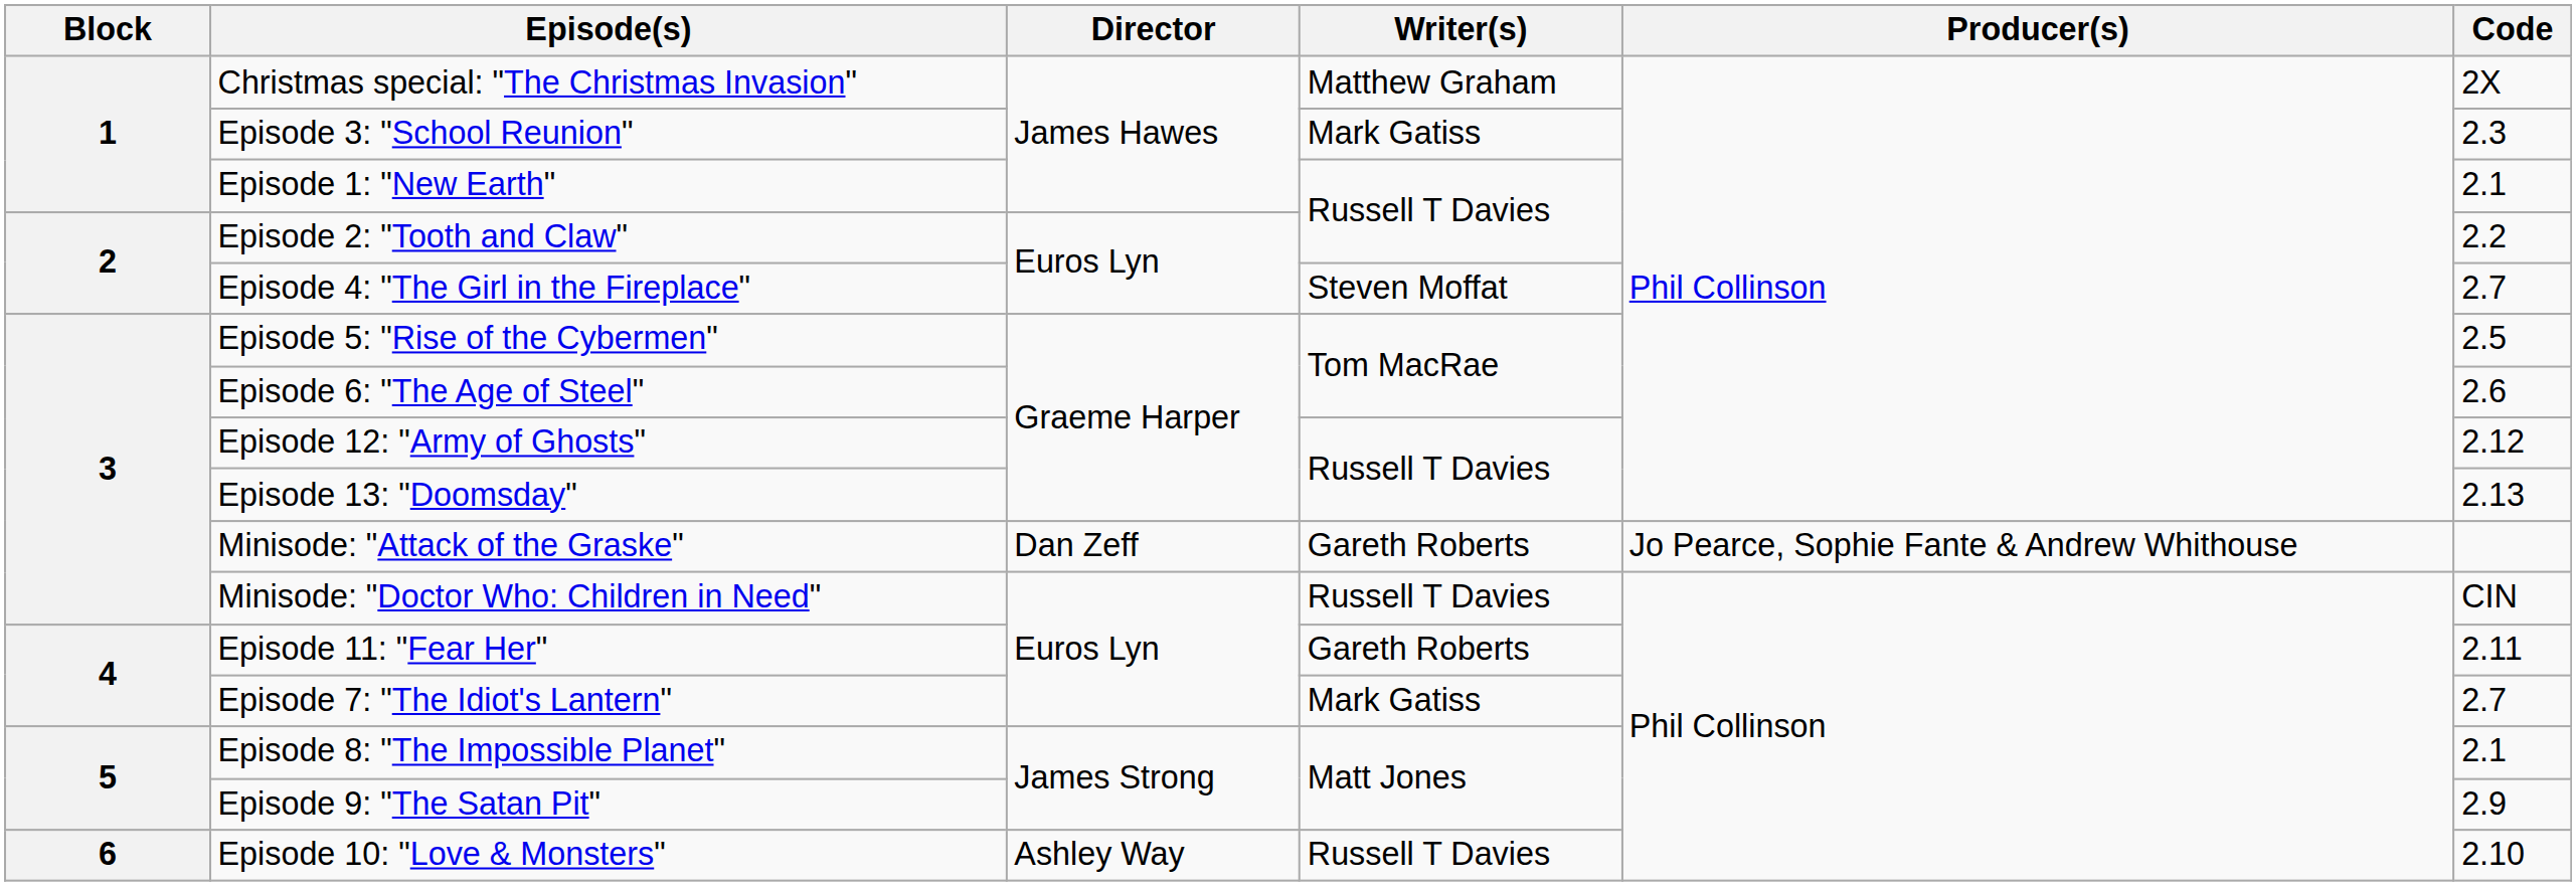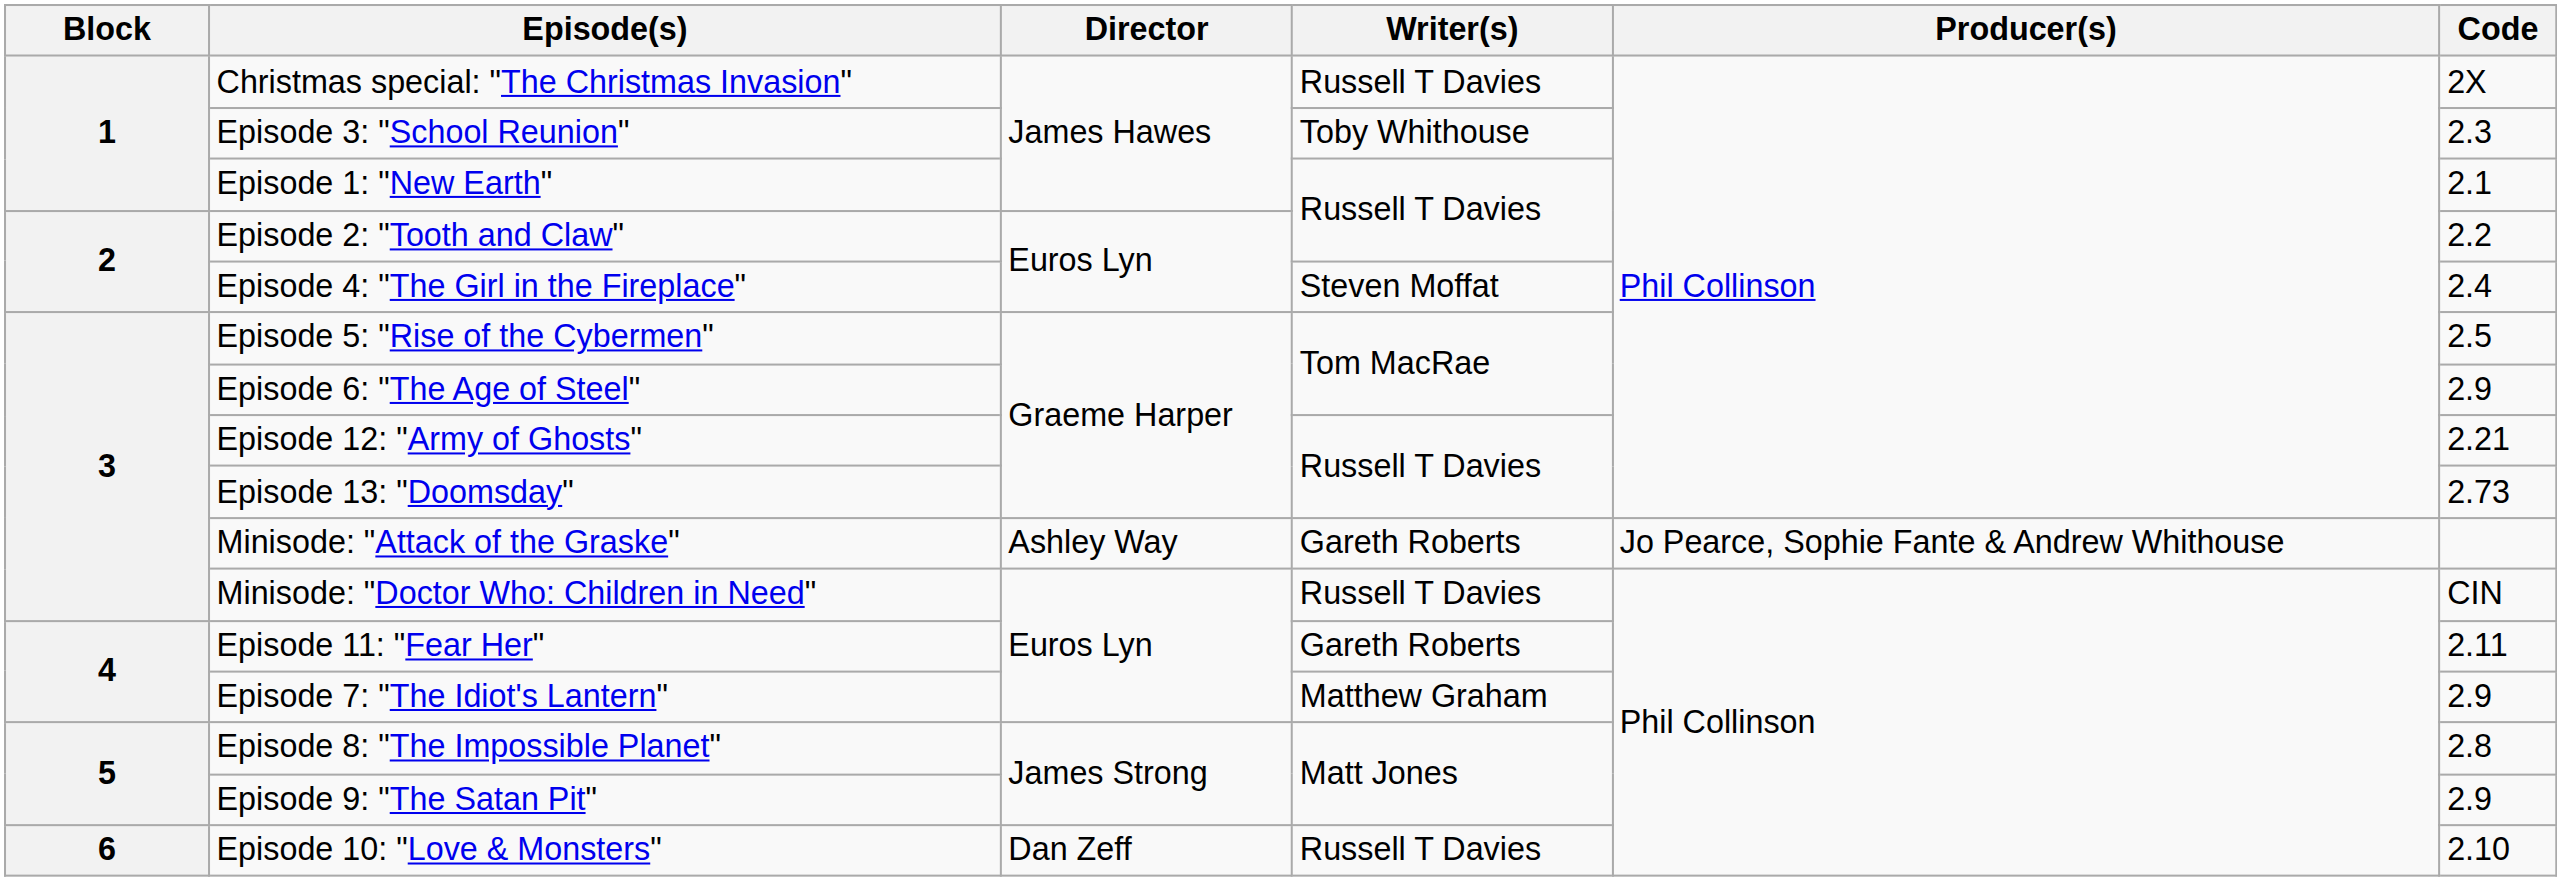Christmas special: "The Christmas Invasion" | Writer(s): Matthew Graham -> Russell T Davies
Episode 3: "School Reunion" | Writer(s): Mark Gatiss -> Toby Whithouse
Episode 4: "The Girl in the Fireplace" | Code: 2.7 -> 2.4
Episode 6: "The Age of Steel" | Code: 2.6 -> 2.9
Episode 12: "Army of Ghosts" | Code: 2.12 -> 2.21
Episode 13: "Doomsday" | Code: 2.13 -> 2.73
Minisode: "Attack of the Graske" | Director: Dan Zeff -> Ashley Way
Episode 7: "The Idiot's Lantern" | Writer(s): Mark Gatiss -> Matthew Graham
Episode 7: "The Idiot's Lantern" | Code: 2.7 -> 2.9
Episode 8: "The Impossible Planet" | Code: 2.1 -> 2.8
Episode 10: "Love & Monsters" | Director: Ashley Way -> Dan Zeff
